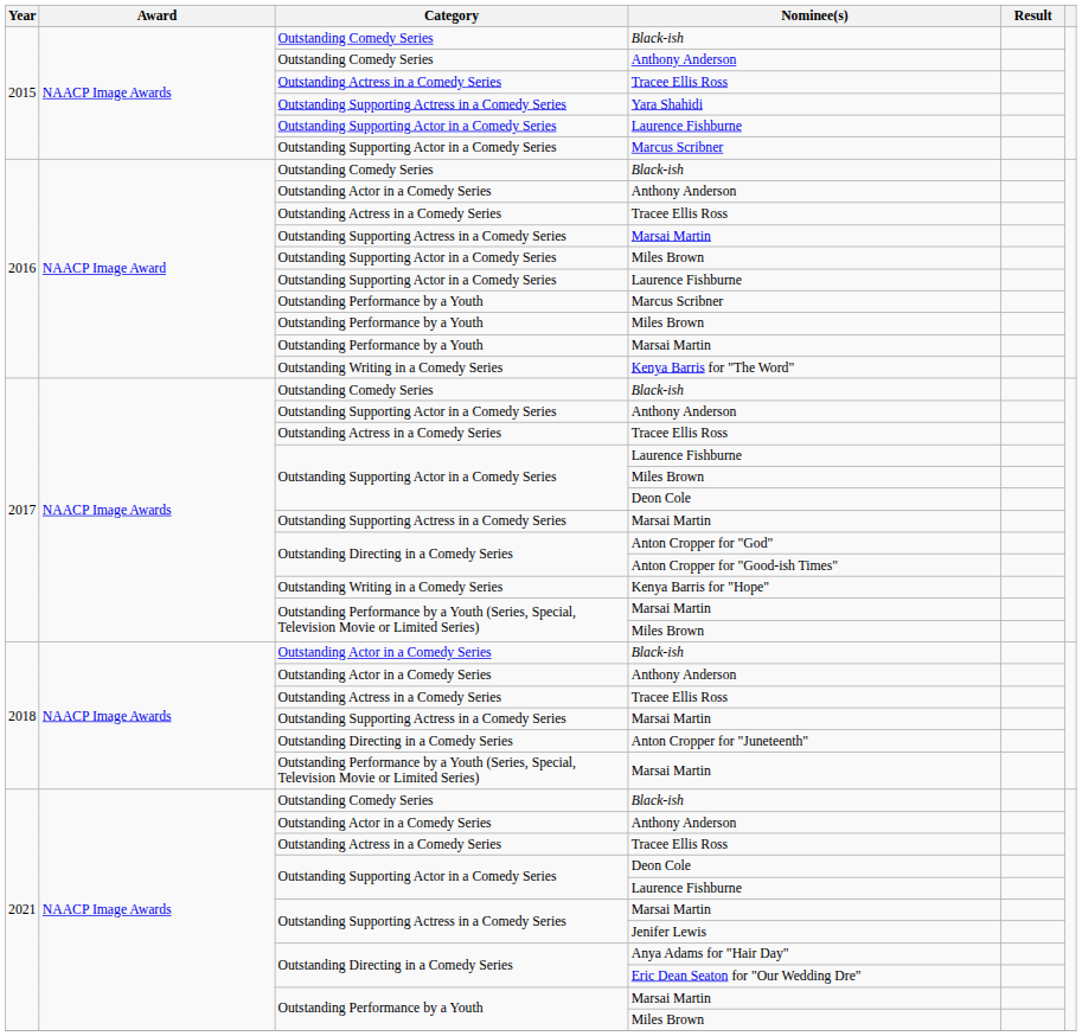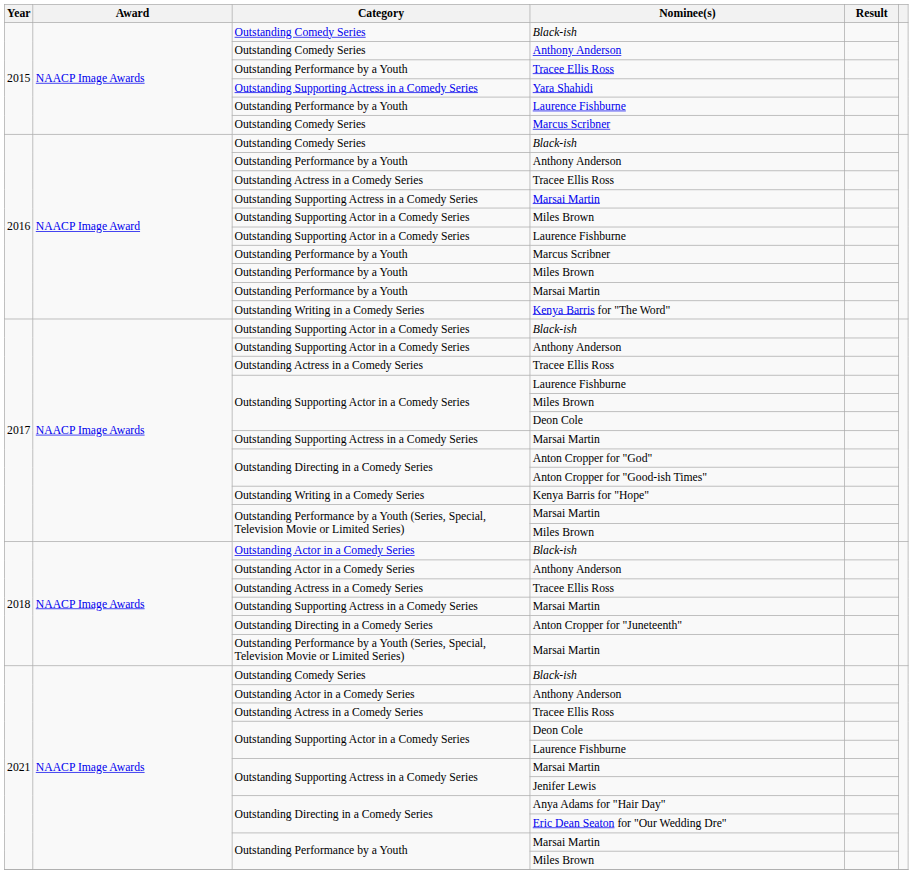2015 / Tracee Ellis Ross | Category: Outstanding Actress in a Comedy Series -> Outstanding Performance by a Youth
2015 / Laurence Fishburne | Category: Outstanding Supporting Actor in a Comedy Series -> Outstanding Performance by a Youth
2015 / Marcus Scribner | Category: Outstanding Supporting Actor in a Comedy Series -> Outstanding Comedy Series
2016 / Anthony Anderson | Category: Outstanding Actor in a Comedy Series -> Outstanding Performance by a Youth
2017 / Black-ish | Category: Outstanding Comedy Series -> Outstanding Supporting Actor in a Comedy Series
